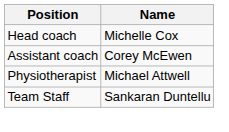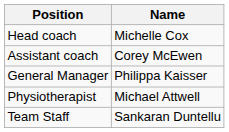+ row: General Manager | Philippa Kaisser
